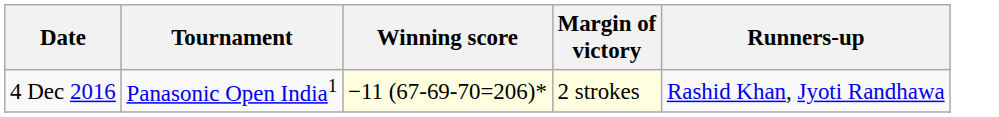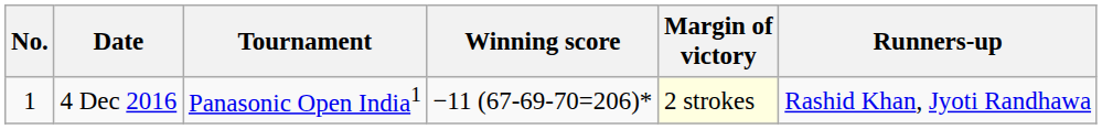+ column: No. | 1
4 Dec 2016 | Winning score: lightyellow background -> no background
